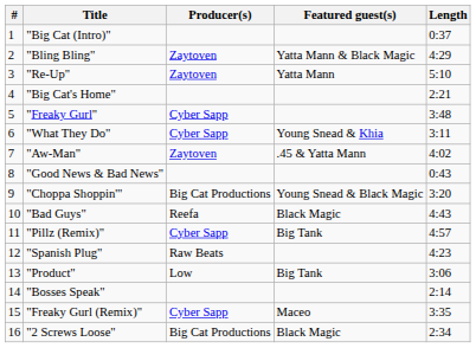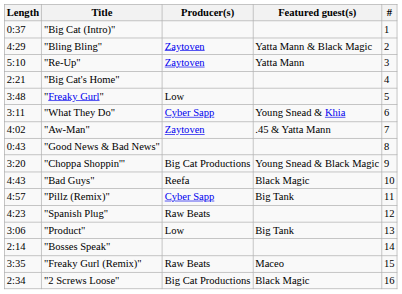columns swapped: # <-> Length
"Freaky Gurl" | Producer(s): Cyber Sapp -> Low
"Freaky Gurl (Remix)" | Producer(s): Cyber Sapp -> Raw Beats
